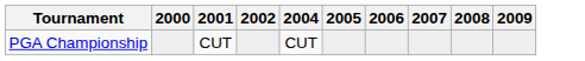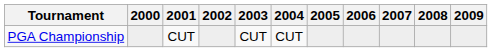+ column: 2003 | CUT
